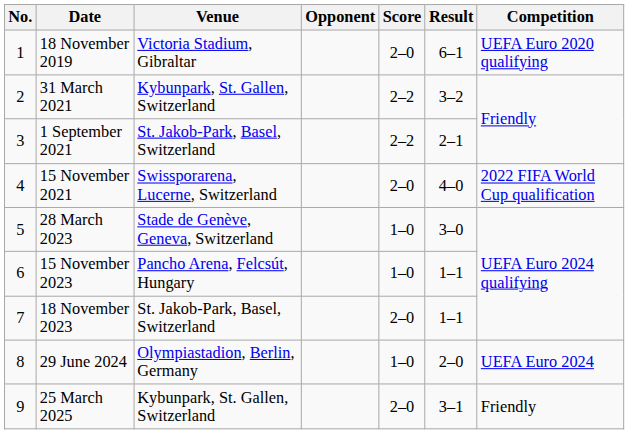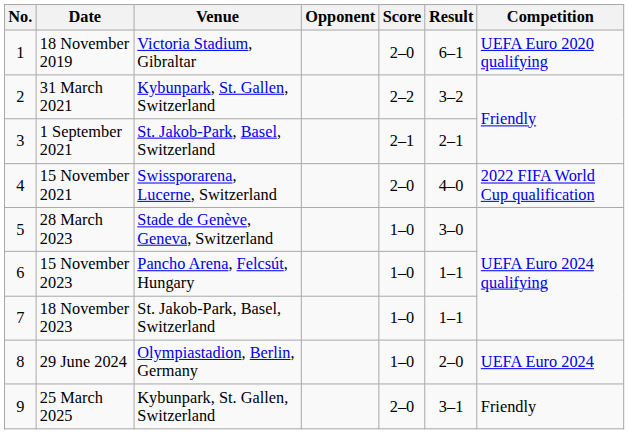1 September 2021 | Score: 2–2 -> 2–1
18 November 2023 | Score: 2–0 -> 1–0
